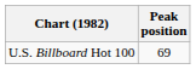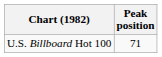U.S. Billboard Hot 100 | Peak position: 69 -> 71
